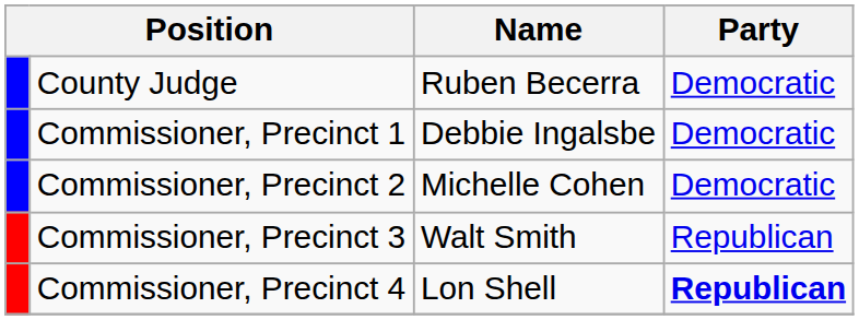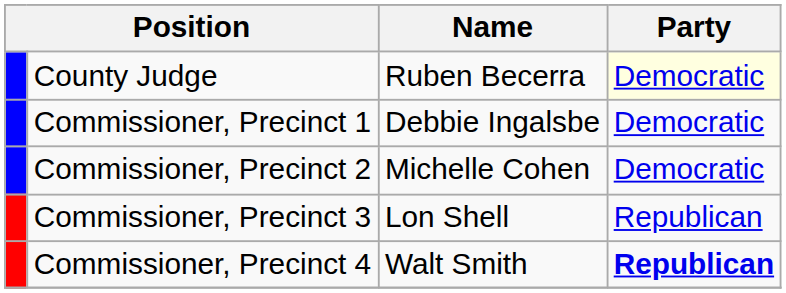County Judge | Party: no background -> lightyellow background
Commissioner, Precinct 3 | Name: Walt Smith -> Lon Shell
Commissioner, Precinct 4 | Name: Lon Shell -> Walt Smith
